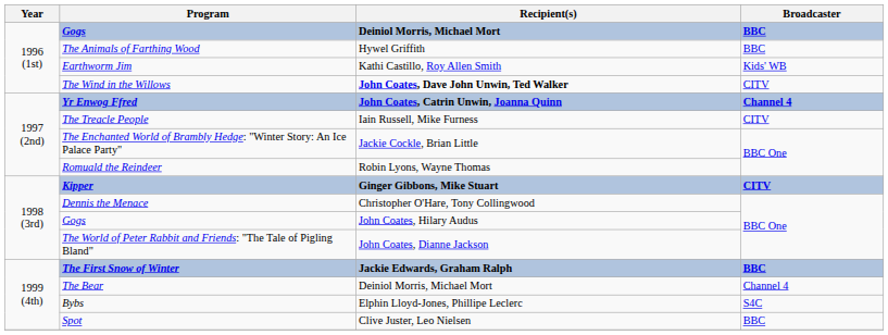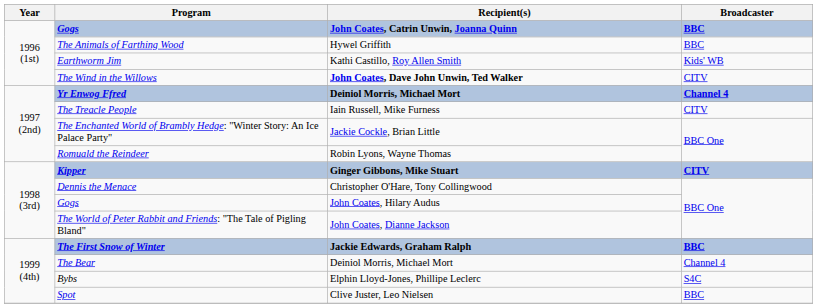Gogs / BBC | Recipient(s): Deiniol Morris, Michael Mort -> John Coates, Catrin Unwin, Joanna Quinn
Yr Enwog Ffred | Recipient(s): John Coates, Catrin Unwin, Joanna Quinn -> Deiniol Morris, Michael Mort
